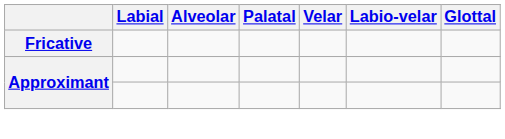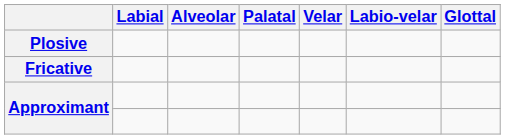+ row: Plosive
